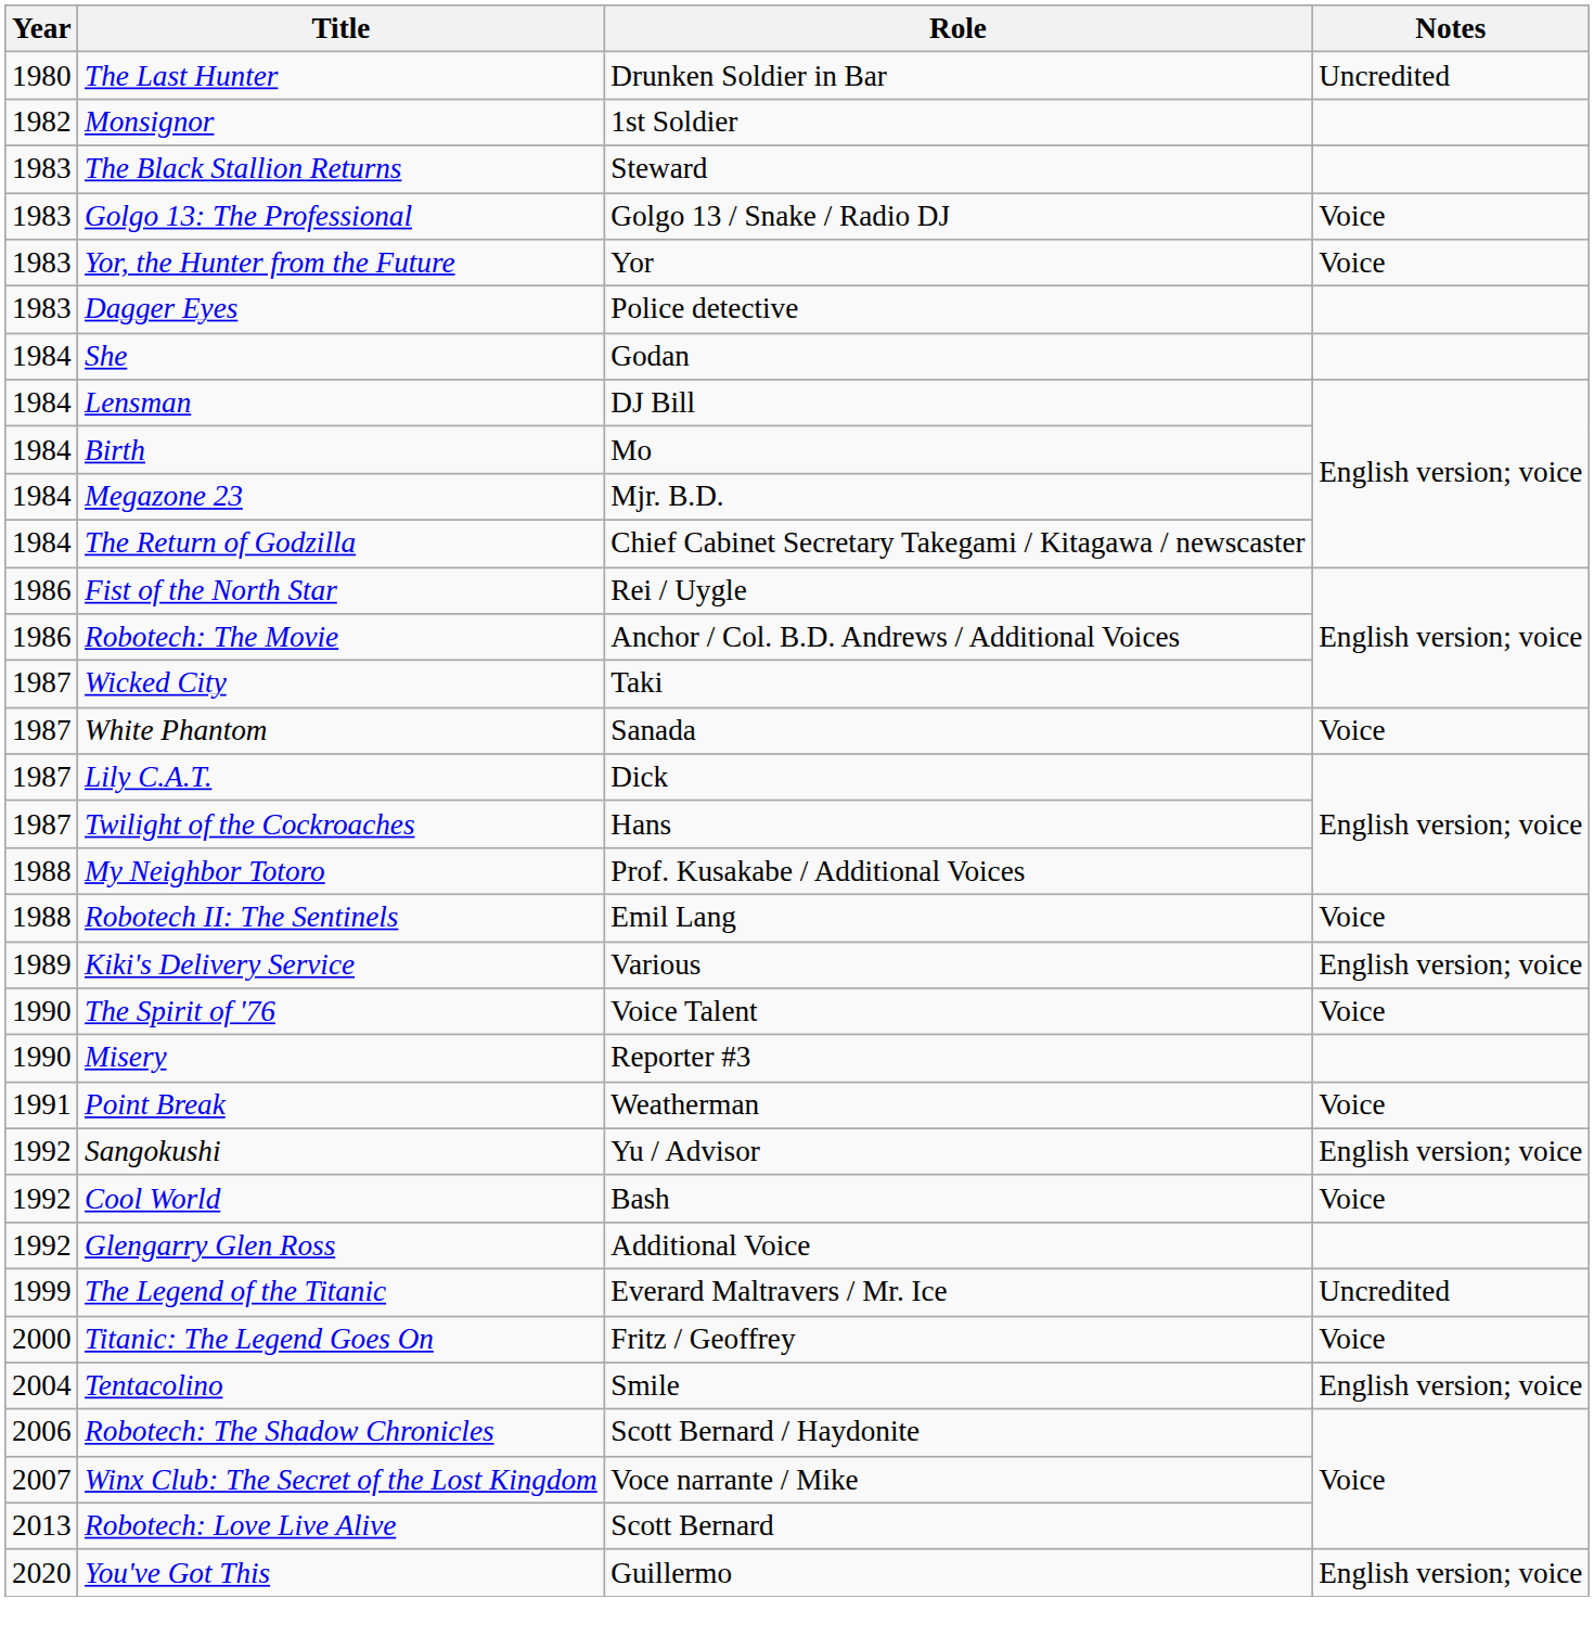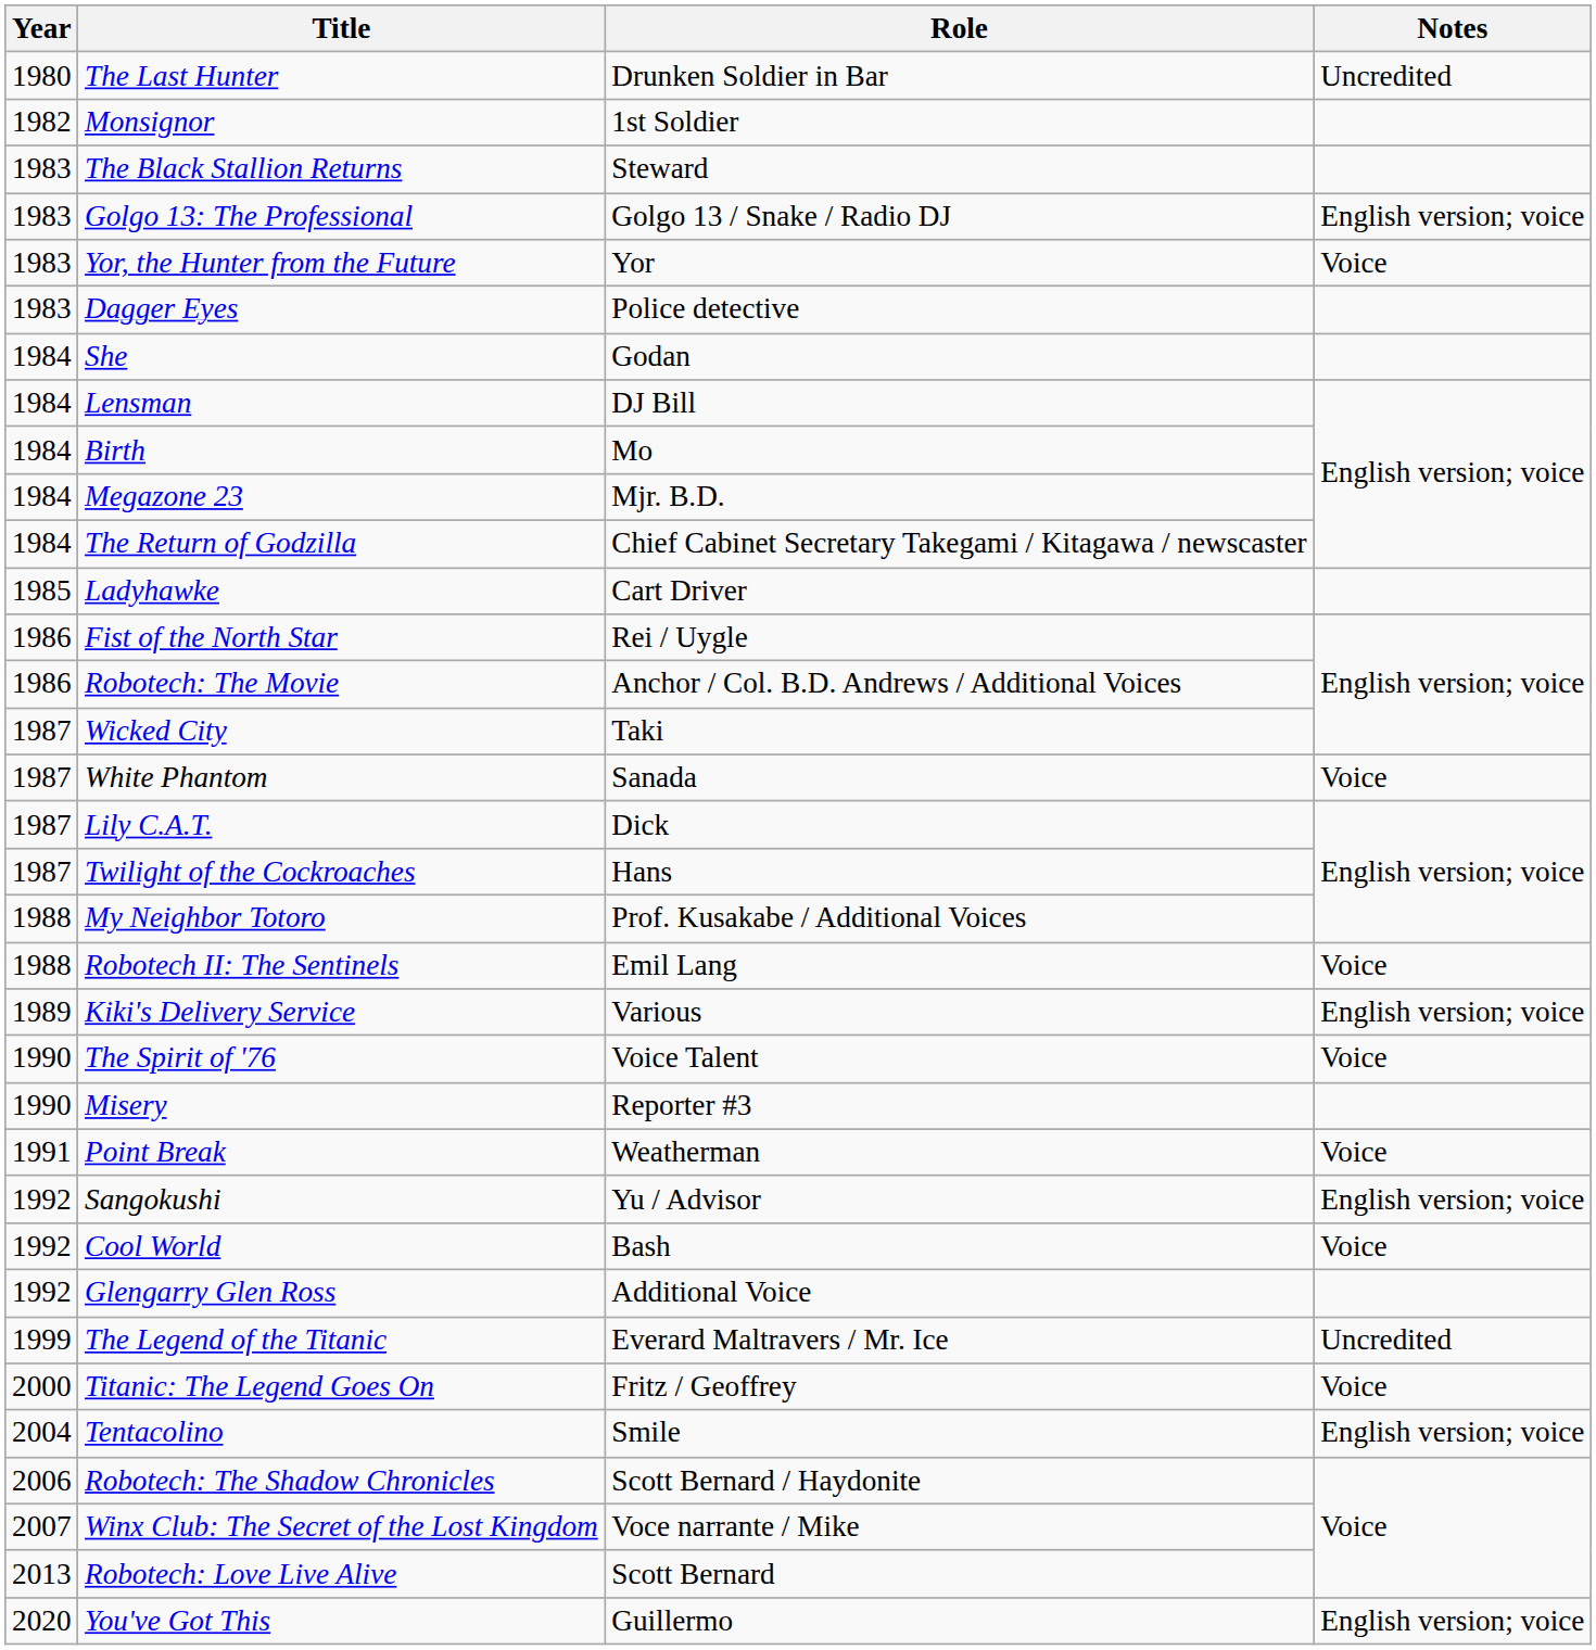Golgo 13: The Professional | Notes: Voice -> English version; voice
+ row: 1985 | Ladyhawke | Cart Driver
